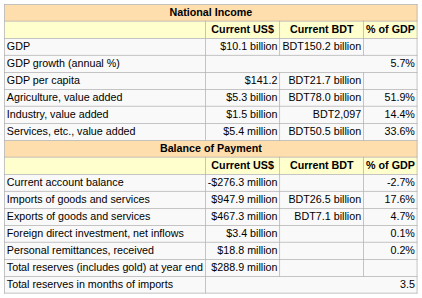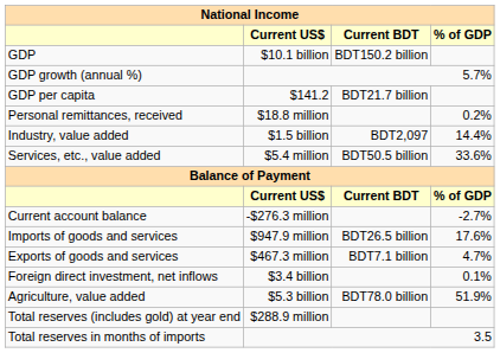rows swapped: Agriculture, value added <-> Personal remittances, received
